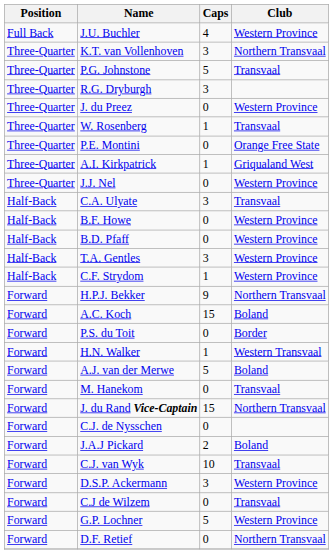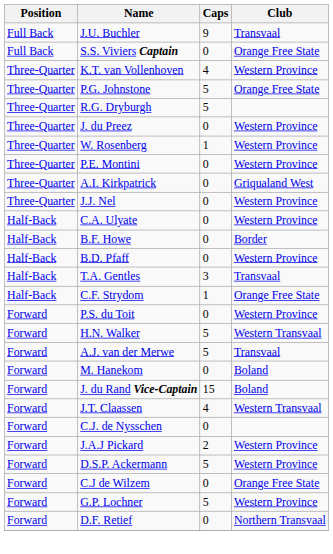J.U. Buchler | Caps: 4 -> 9
J.U. Buchler | Club: Western Province -> Transvaal
+ row: Full Back | S.S. Viviers Captain | 0 | Orange Free State
K.T. van Vollenhoven | Caps: 3 -> 4
K.T. van Vollenhoven | Club: Northern Transvaal -> Western Province
P.G. Johnstone | Club: Transvaal -> Orange Free State
R.G. Dryburgh | Caps: 3 -> 5
W. Rosenberg | Club: Transvaal -> Western Province
P.E. Montini | Club: Orange Free State -> Western Province
A.I. Kirkpatrick | Caps: 1 -> 0
C.A. Ulyate | Caps: 3 -> 0
C.A. Ulyate | Club: Transvaal -> Western Province
B.F. Howe | Club: Western Province -> Border
T.A. Gentles | Club: Western Province -> Transvaal
C.F. Strydom | Club: Western Province -> Orange Free State
- row: Forward | H.P.J. Bekker | 9 | Northern Transvaal
- row: Forward | A.C. Koch | 15 | Boland
P.S. du Toit | Club: Border -> Western Province
H.N. Walker | Caps: 1 -> 5
A.J. van der Merwe | Club: Boland -> Transvaal
M. Hanekom | Club: Transvaal -> Boland
J. du Rand Vice-Captain | Club: Northern Transvaal -> Boland
+ row: Forward | J.T. Claassen | 4 | Western Transvaal
J.A.J Pickard | Club: Boland -> Western Province
- row: Forward | C.J. van Wyk | 10 | Transvaal
D.S.P. Ackermann | Caps: 3 -> 5
C.J de Wilzem | Club: Transvaal -> Orange Free State
